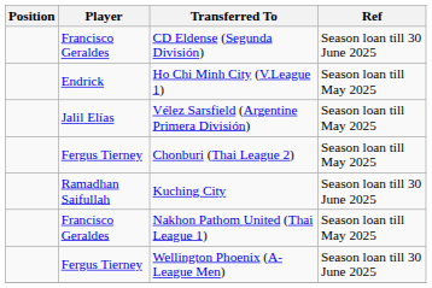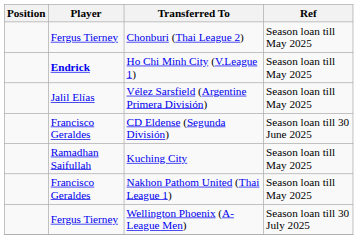rows swapped: Chonburi (Thai League 2) <-> CD Eldense (Segunda División)
Ho Chi Minh City (V.League 1) | Player: normal -> bold
Kuching City | Ref: Season loan till 30 June 2025 -> Season loan till May 2025
Wellington Phoenix (A-League Men) | Ref: Season loan till 30 June 2025 -> Season loan till 30 July 2025
